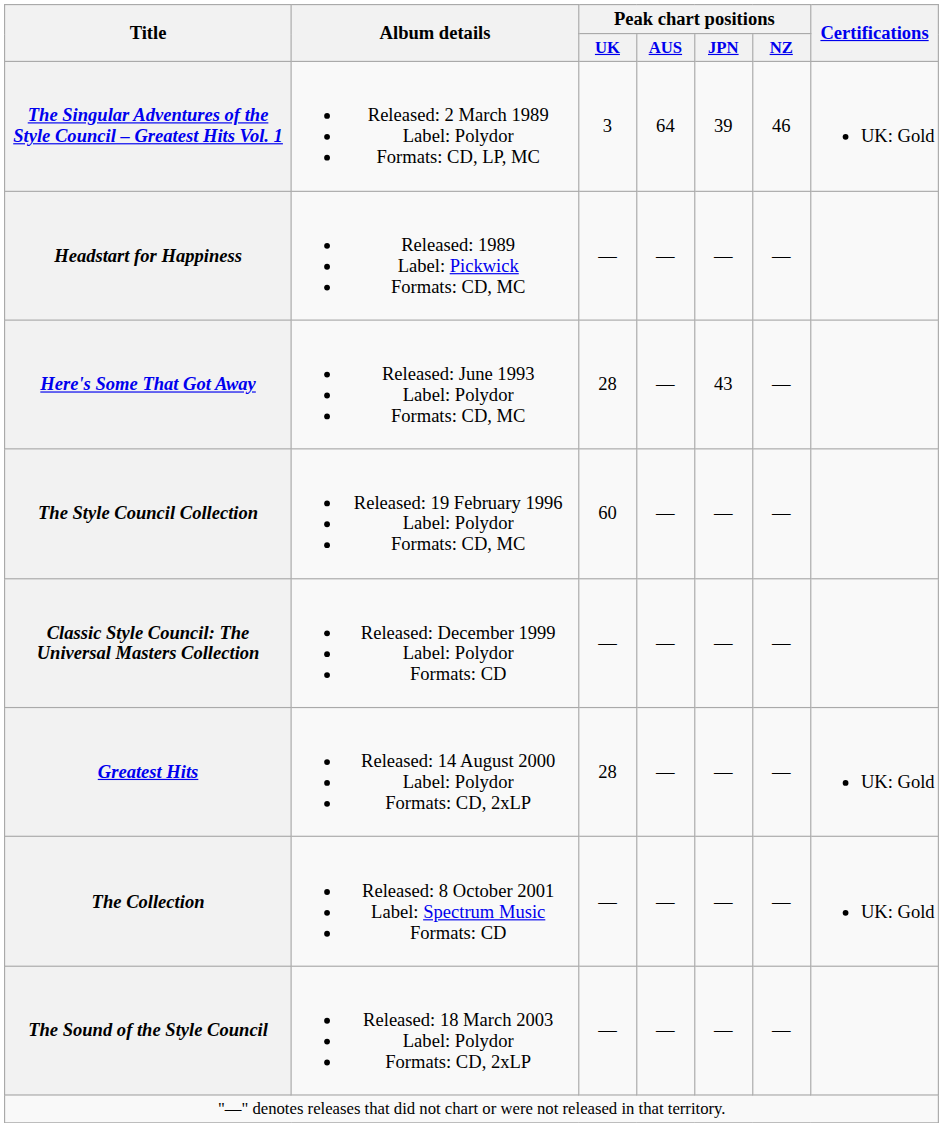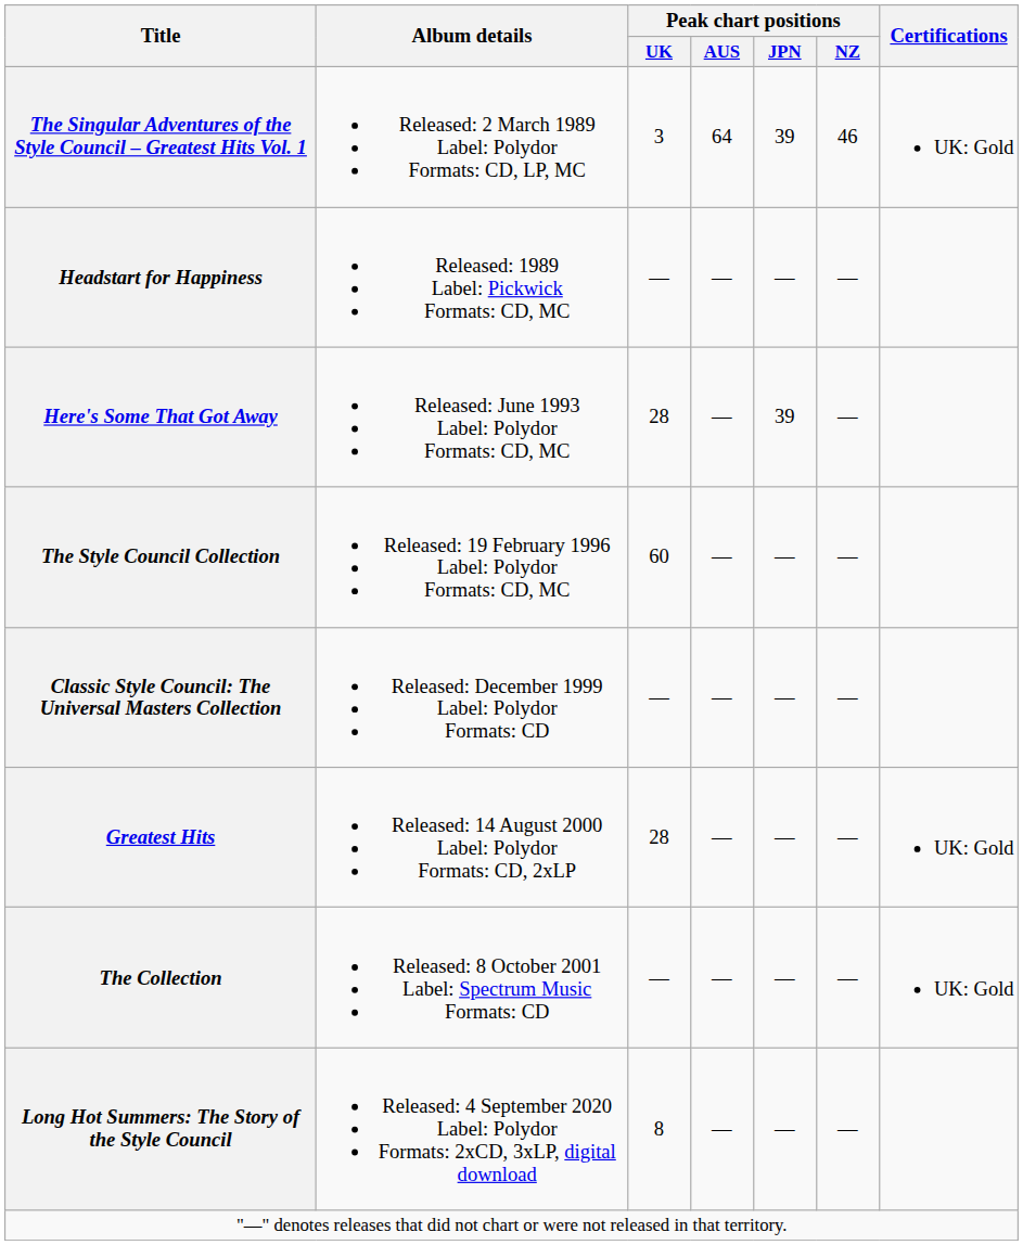Here's Some That Got Away | Peak chart positions / JPN: 43 -> 39
- row: The Sound of the Style Council | Released: 18 March 2003 Label: Polydor Formats: CD, 2xLP | — | — | — | —
+ row: Long Hot Summers: The Story of the Style Council | Released: 4 September 2020 Label: Polydor Formats: 2xCD, 3xLP, digital download | 8 | — | — | —
